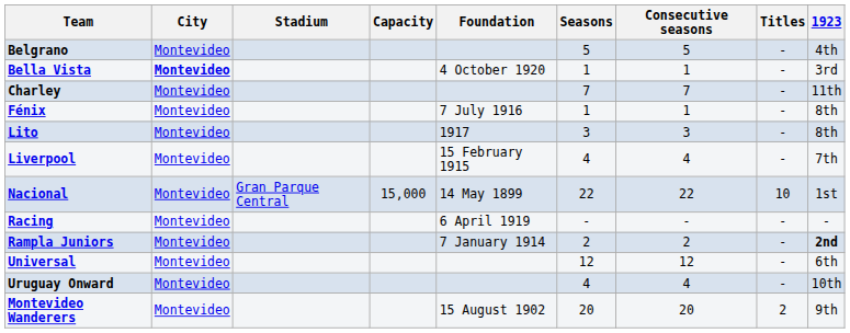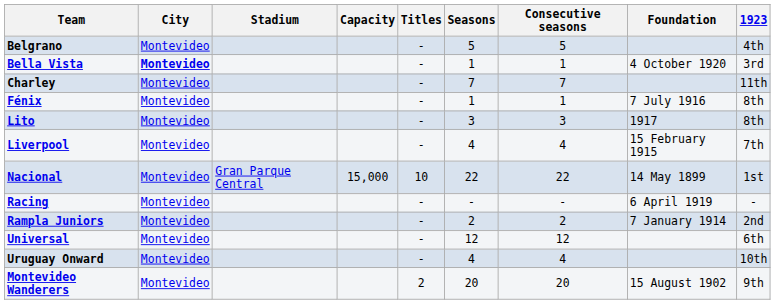columns swapped: Foundation <-> Titles
Rampla Juniors | 1923: bold -> normal
